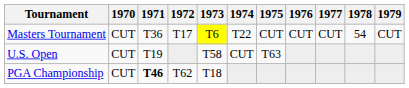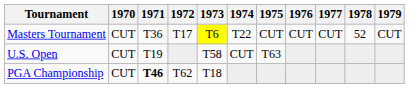Masters Tournament | 1978: 54 -> 52
